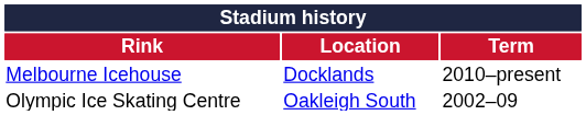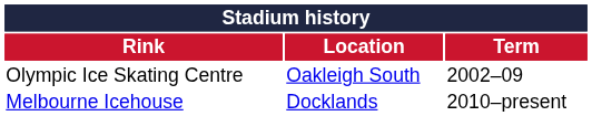rows swapped: Olympic Ice Skating Centre <-> Melbourne Icehouse
